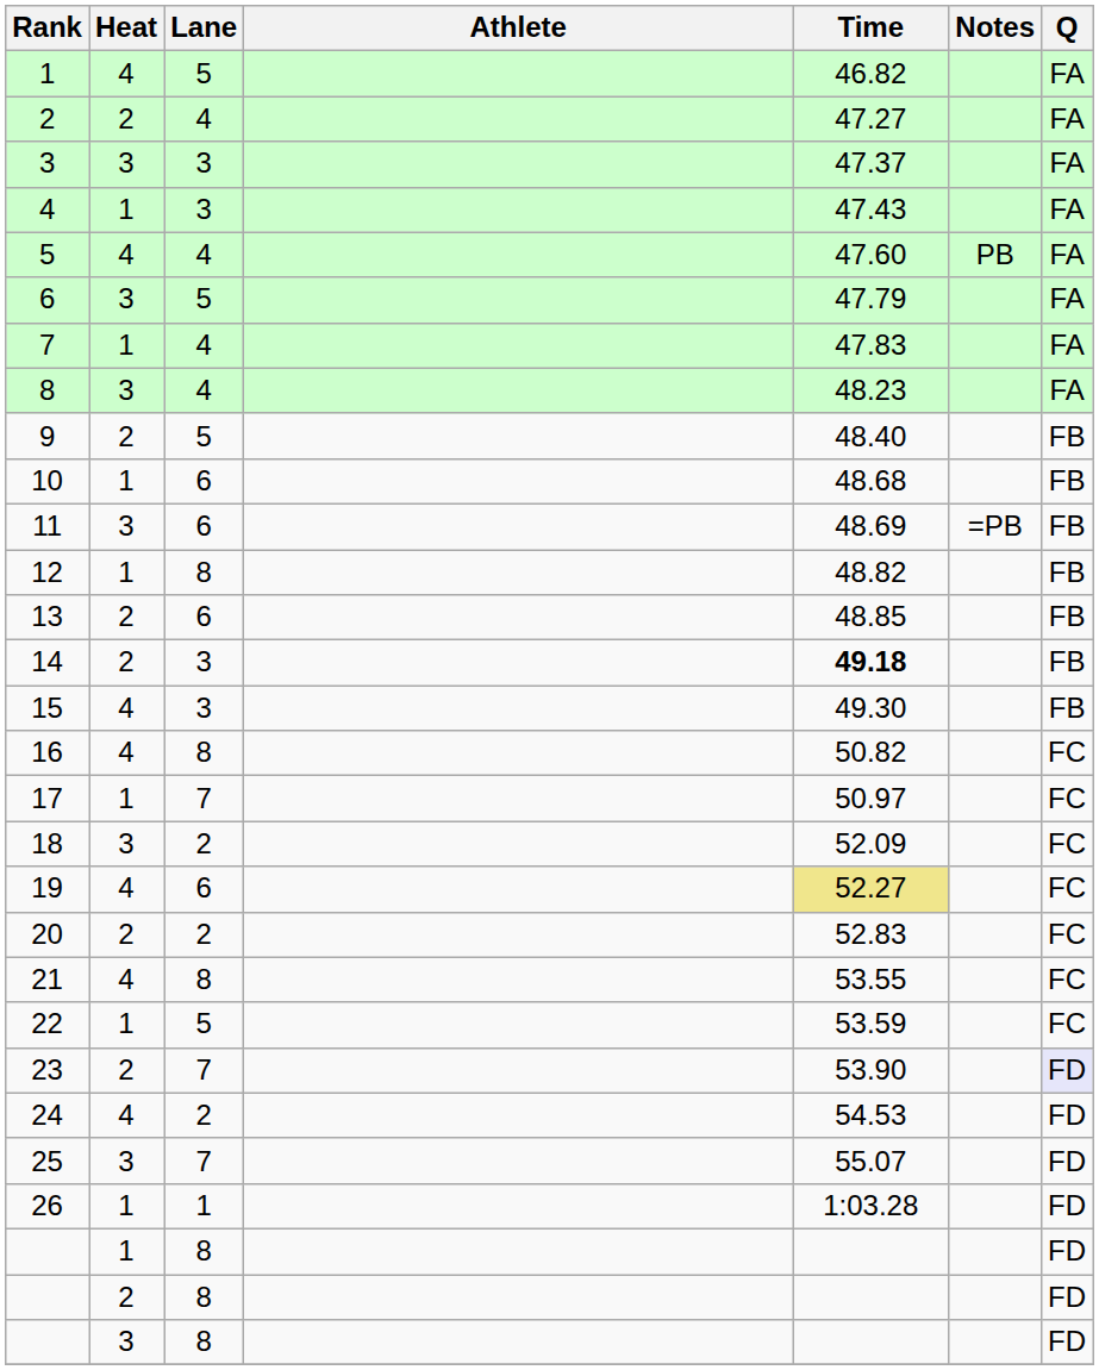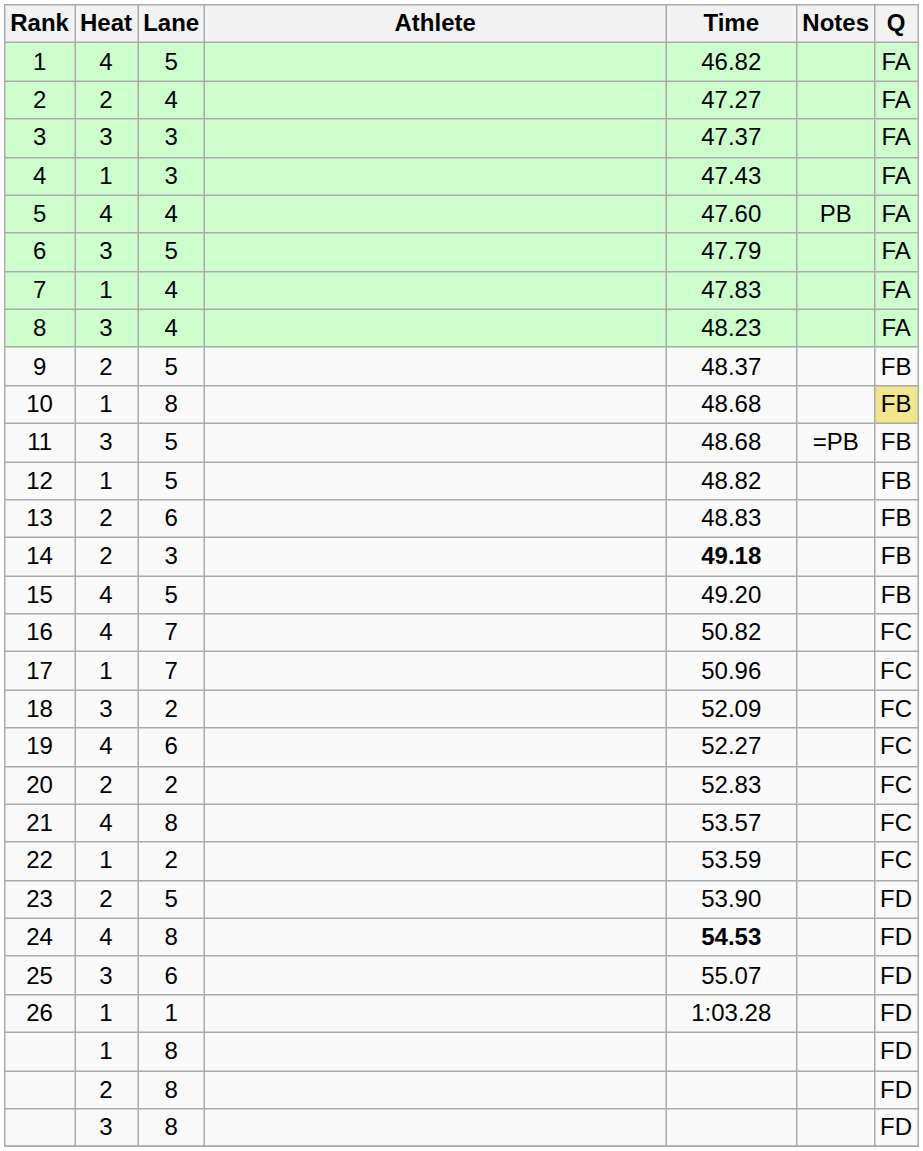9 | Time: 48.40 -> 48.37
10 | Lane: 6 -> 8
10 | Q: no background -> khaki background
11 | Lane: 6 -> 5
11 | Time: 48.69 -> 48.68
12 | Lane: 8 -> 5
13 | Time: 48.85 -> 48.83
15 | Lane: 3 -> 5
15 | Time: 49.30 -> 49.20
16 | Lane: 8 -> 7
17 | Time: 50.97 -> 50.96
19 | Time: khaki background -> no background
21 | Time: 53.55 -> 53.57
22 | Lane: 5 -> 2
23 | Lane: 7 -> 5
23 | Q: lavender background -> no background
24 | Lane: 2 -> 8
24 | Time: normal -> bold
25 | Lane: 7 -> 6
